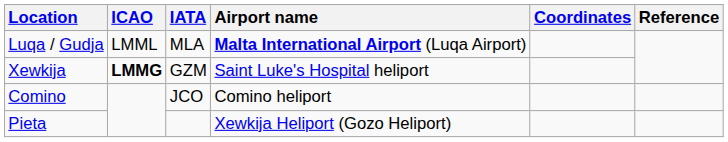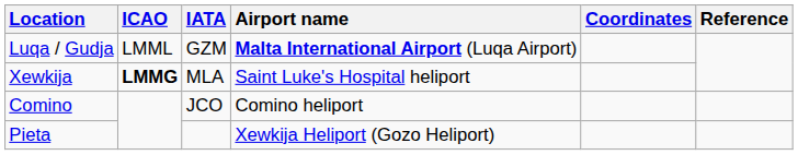Luqa / Gudja | IATA: MLA -> GZM
Xewkija | IATA: GZM -> MLA
